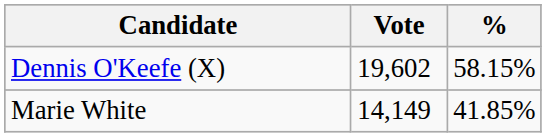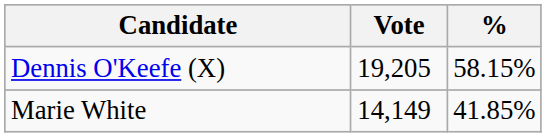Dennis O'Keefe (X) | Vote: 19,602 -> 19,205
